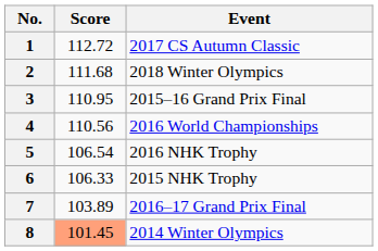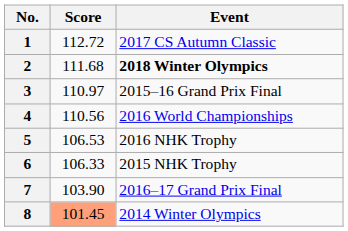2 | Event: normal -> bold
3 | Score: 110.95 -> 110.97
5 | Score: 106.54 -> 106.53
7 | Score: 103.89 -> 103.90
